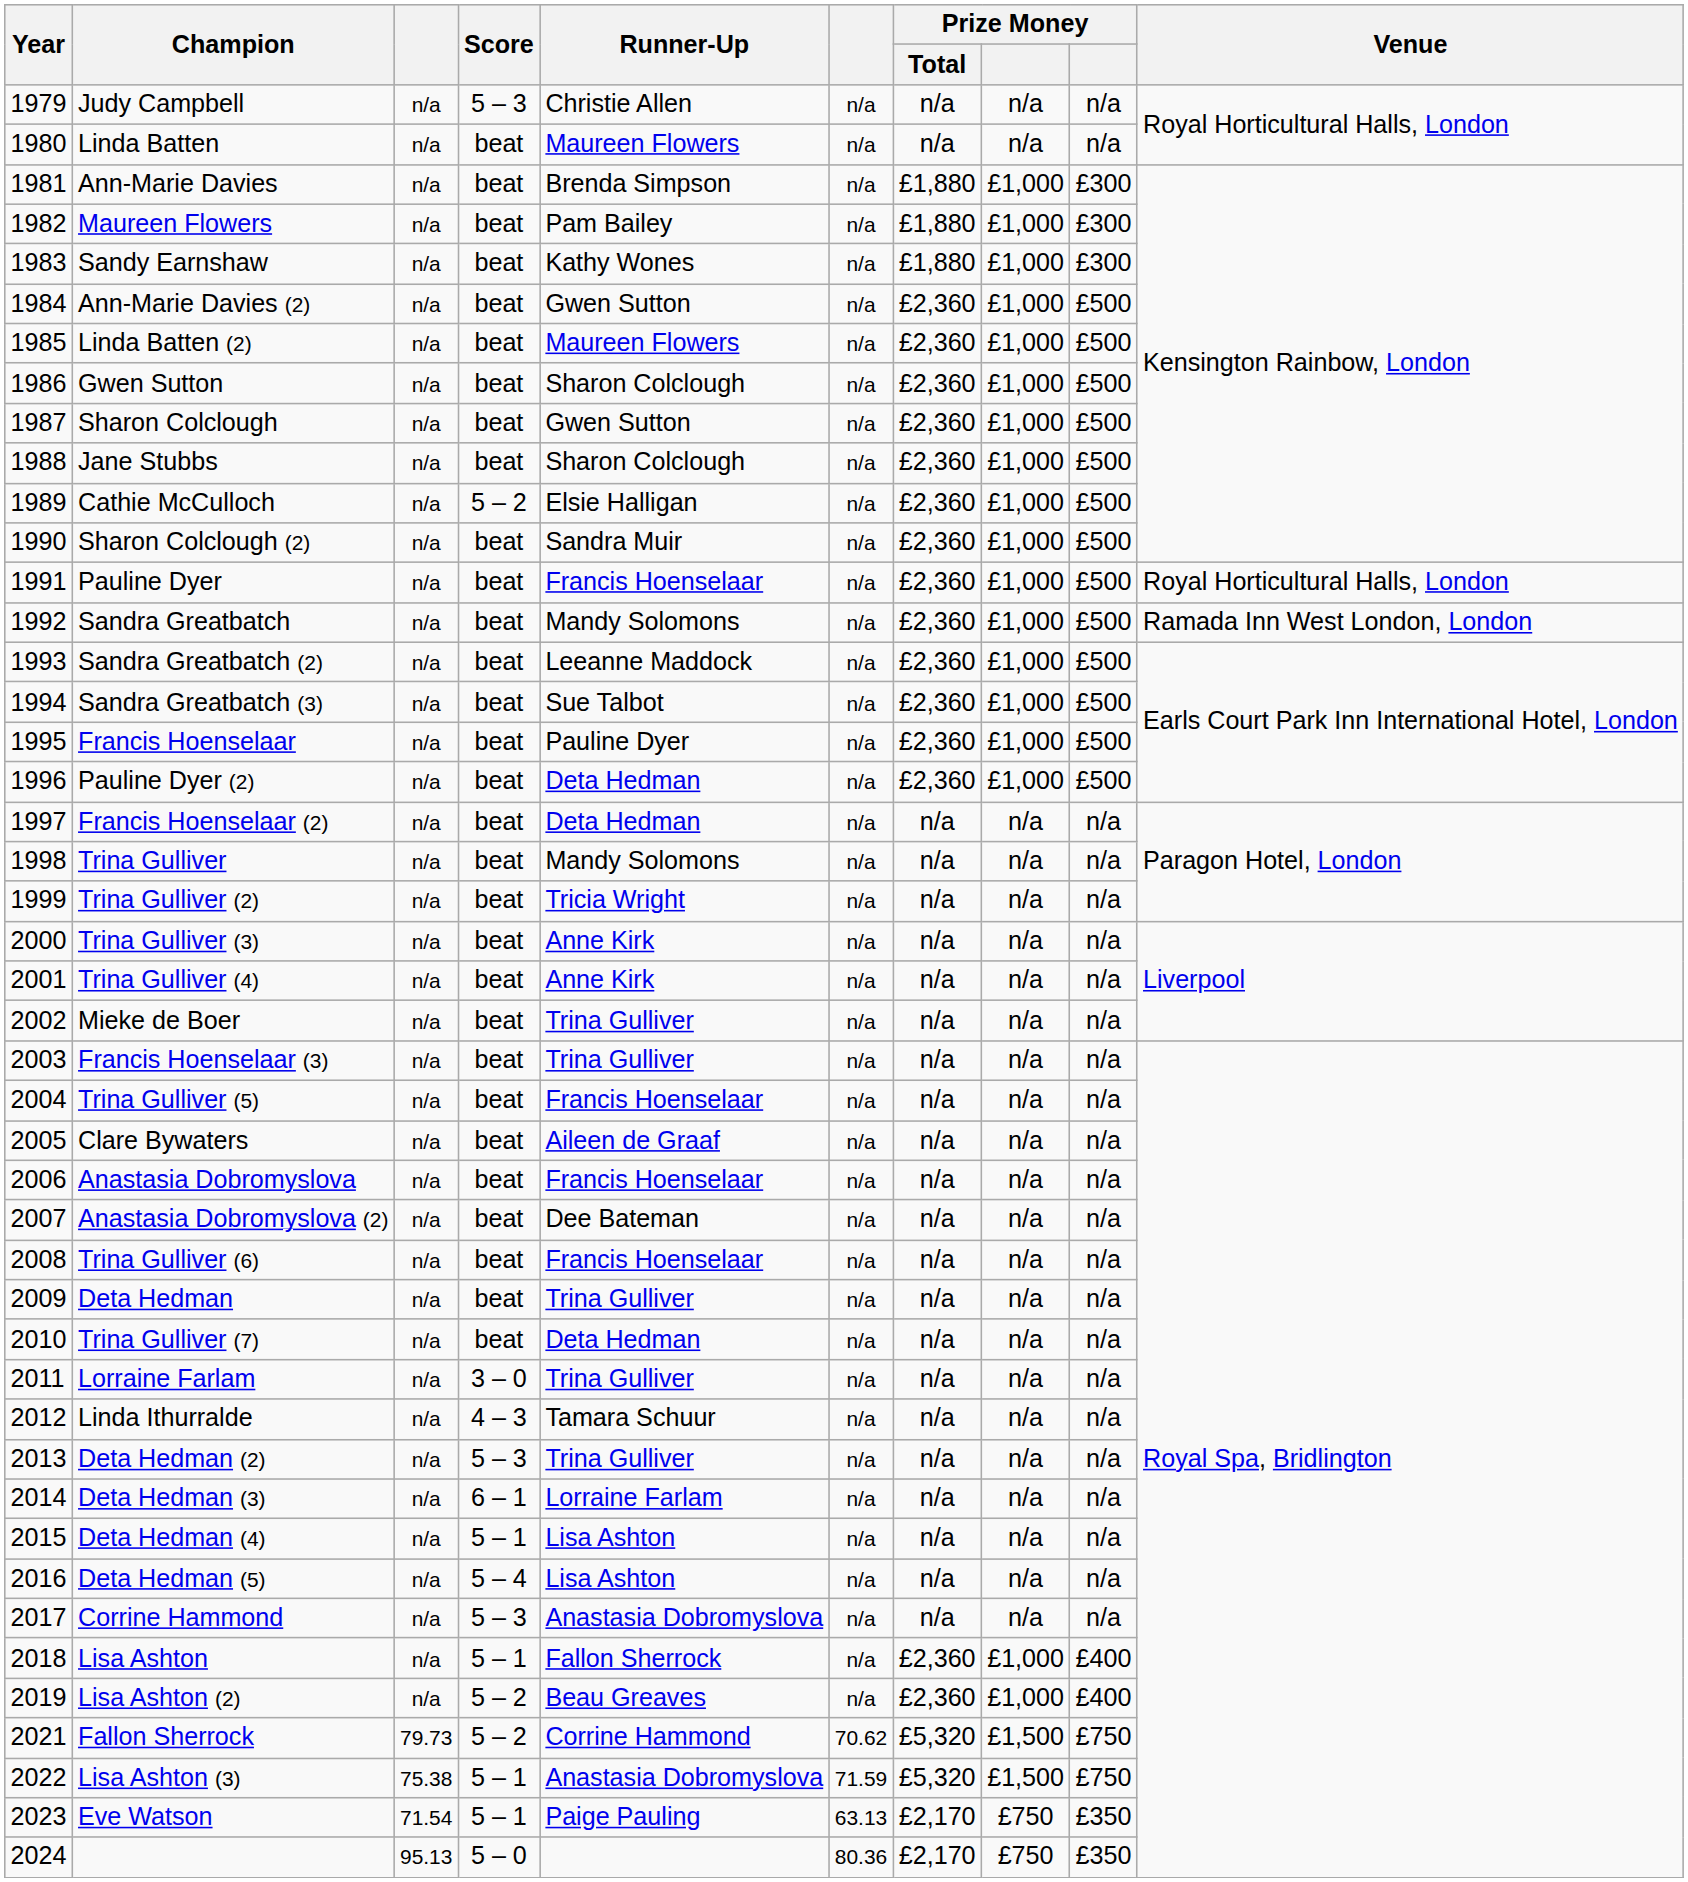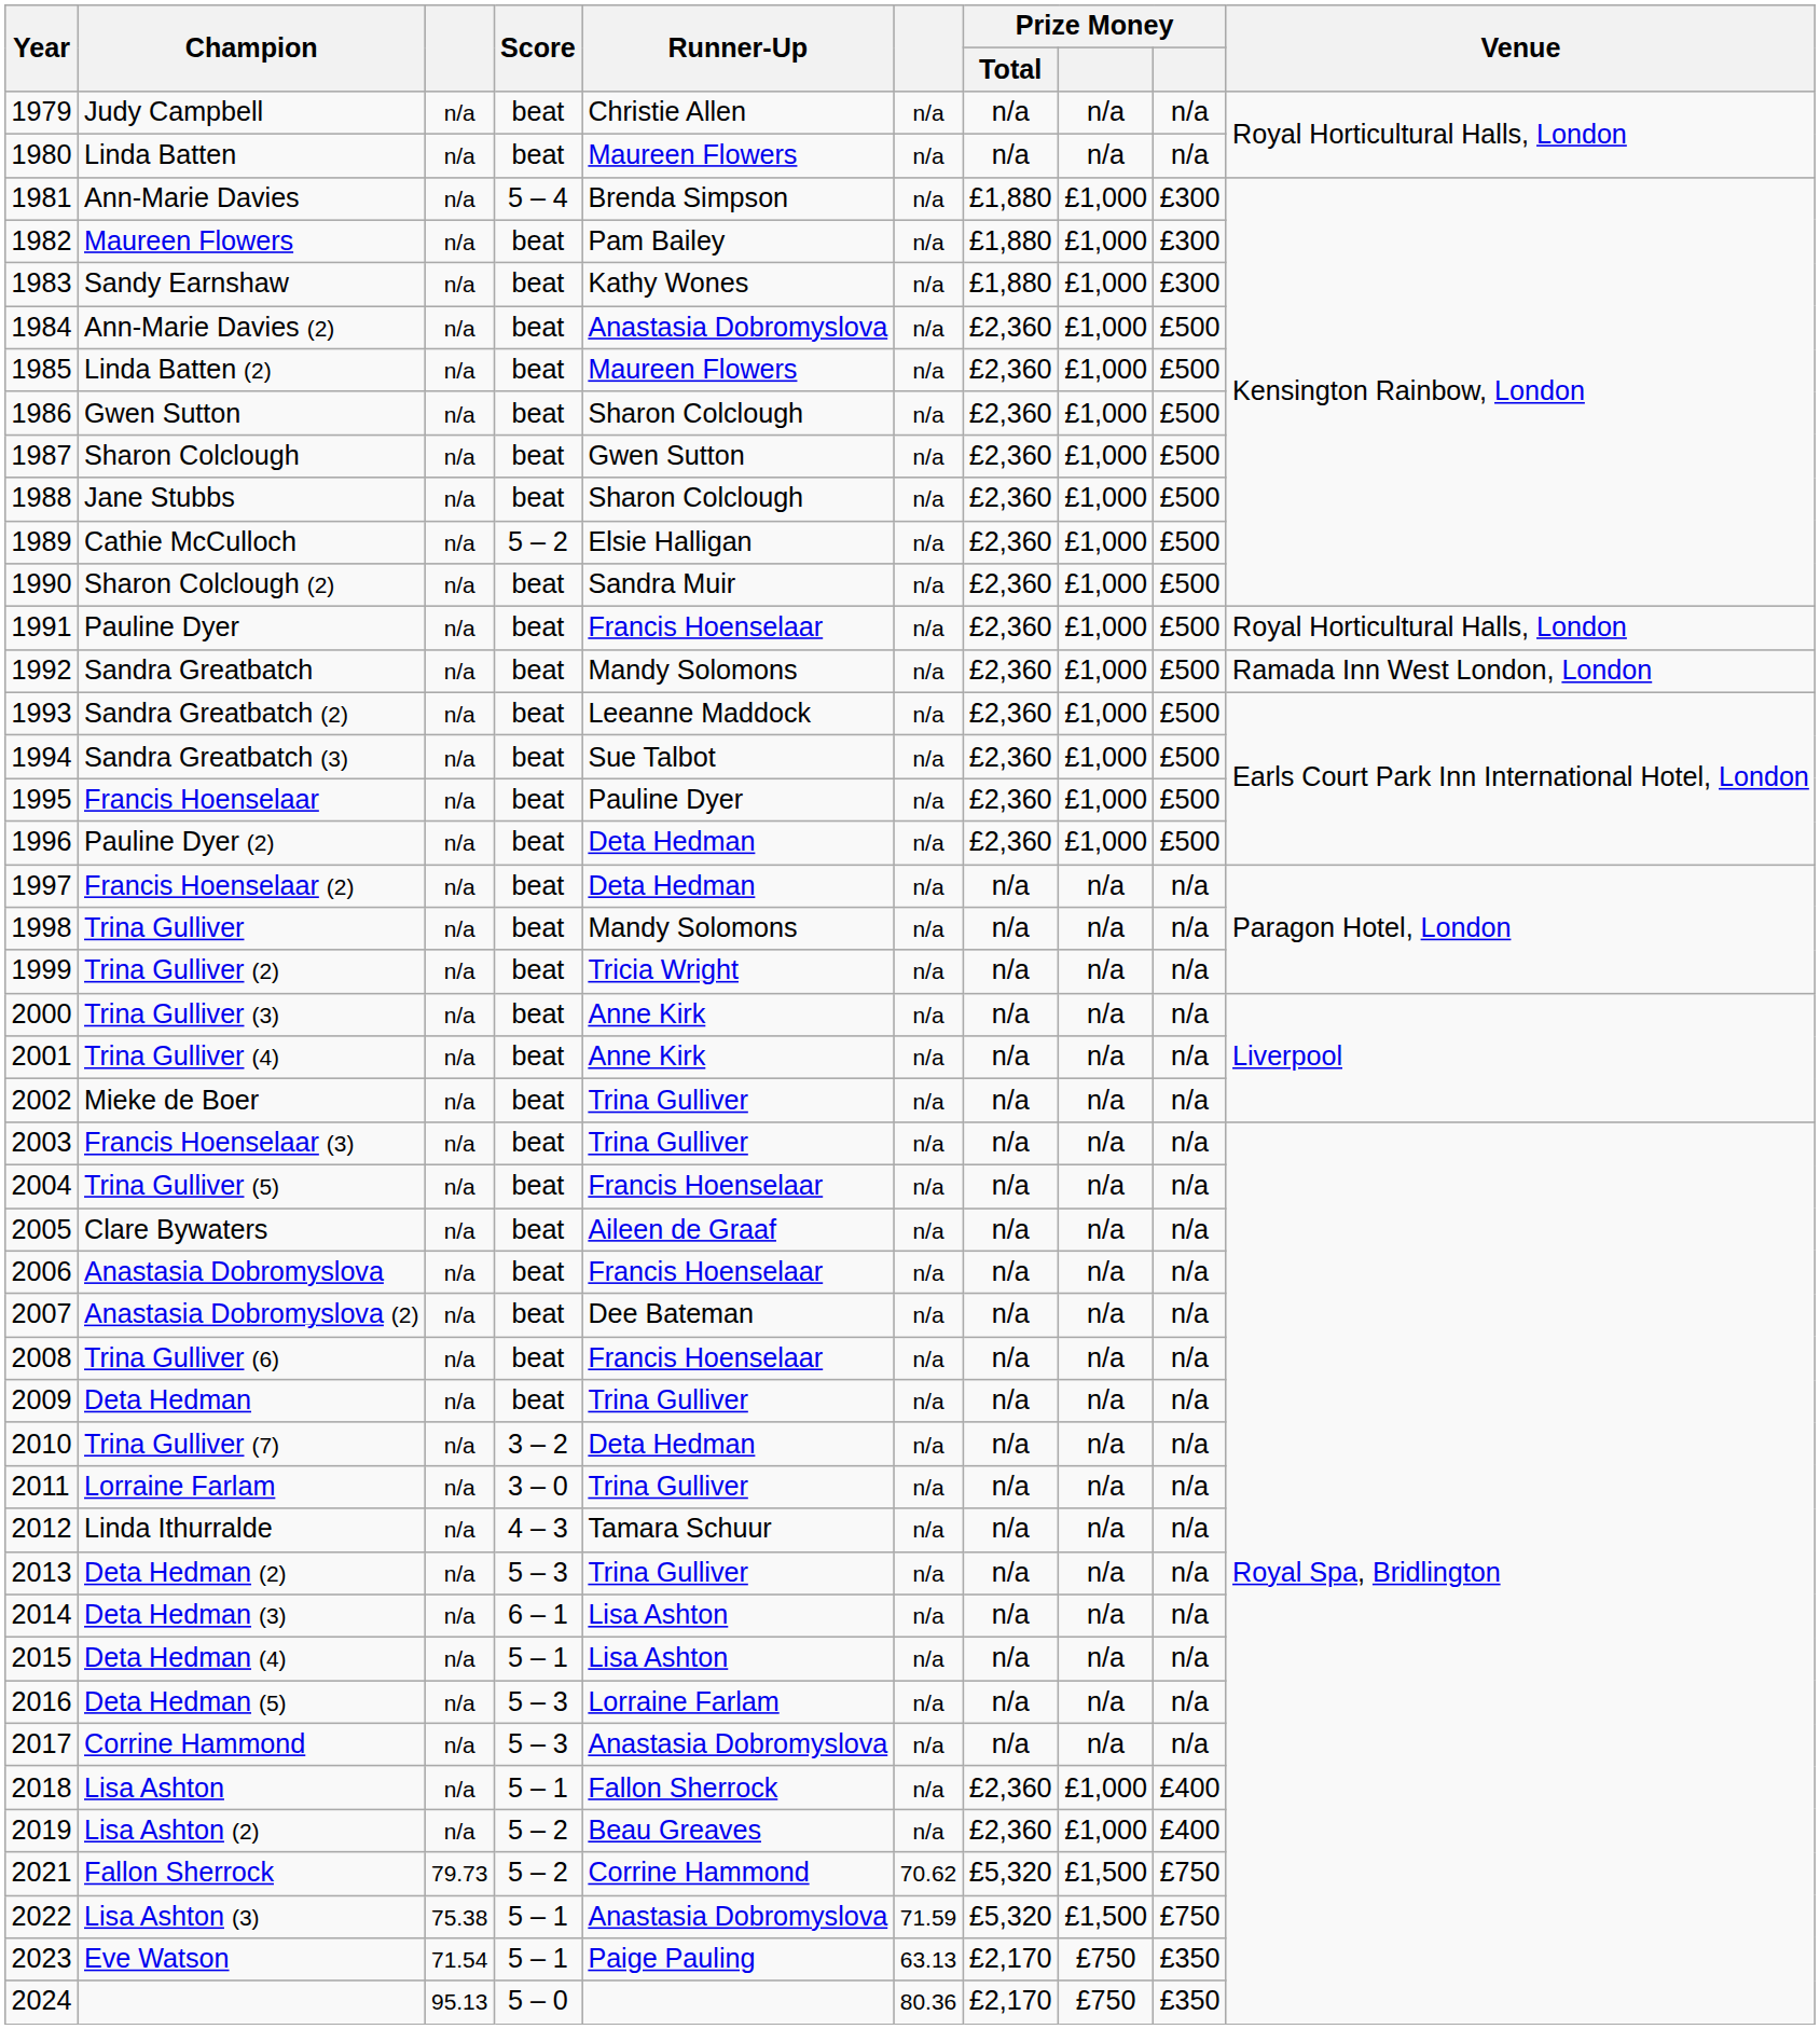Judy Campbell | Score: 5 – 3 -> beat
Ann-Marie Davies | Score: beat -> 5 – 4
Ann-Marie Davies (2) | Runner-Up: Gwen Sutton -> Anastasia Dobromyslova
Trina Gulliver (7) | Score: beat -> 3 – 2
Deta Hedman (3) | Runner-Up: Lorraine Farlam -> Lisa Ashton
Deta Hedman (5) | Score: 5 – 4 -> 5 – 3
Deta Hedman (5) | Runner-Up: Lisa Ashton -> Lorraine Farlam
